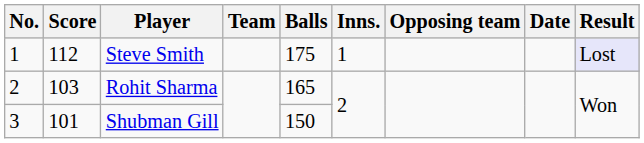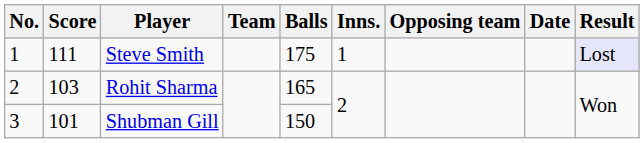Steve Smith | Score: 112 -> 111
